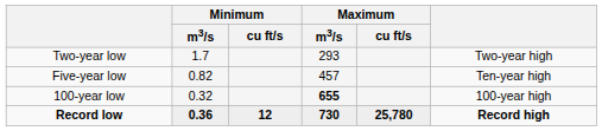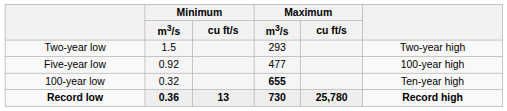Two-year low | Minimum / m3/s: 1.7 -> 1.5
Five-year low | Minimum / m3/s: 0.82 -> 0.92
Five-year low | Maximum / m3/s: 457 -> 477
Five-year low | column 6: Ten-year high -> 100-year high
100-year low | column 6: 100-year high -> Ten-year high
Record low | Minimum / cu ft/s: 12 -> 13
